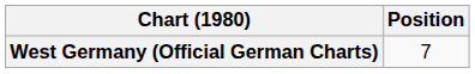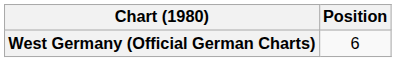West Germany (Official German Charts) | Position: 7 -> 6
